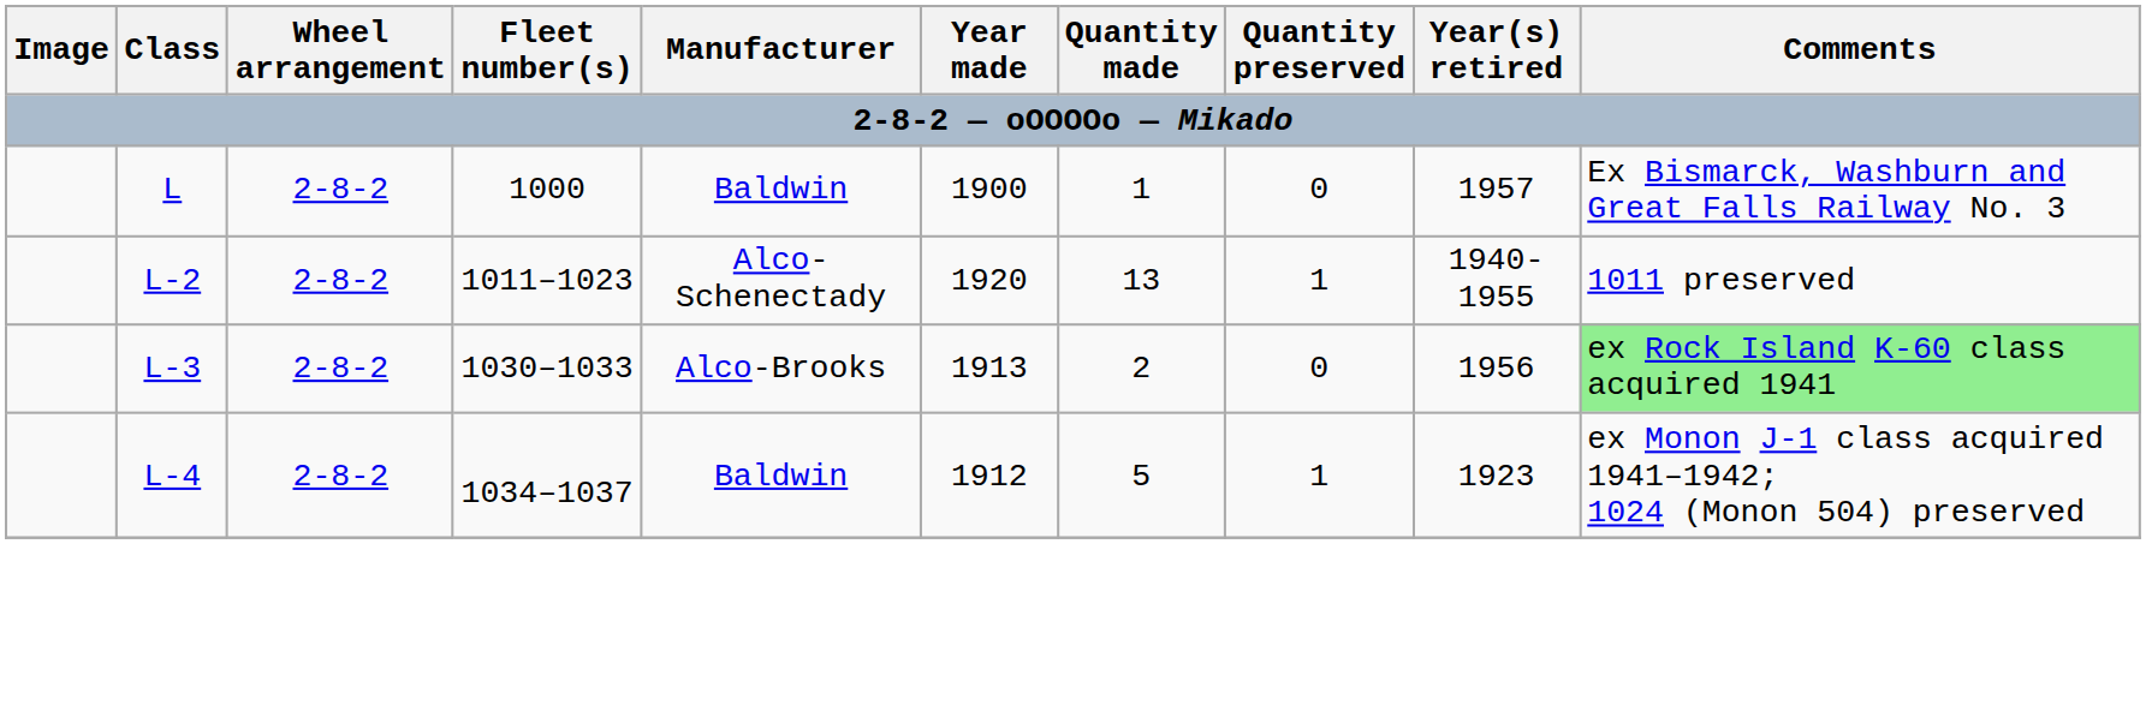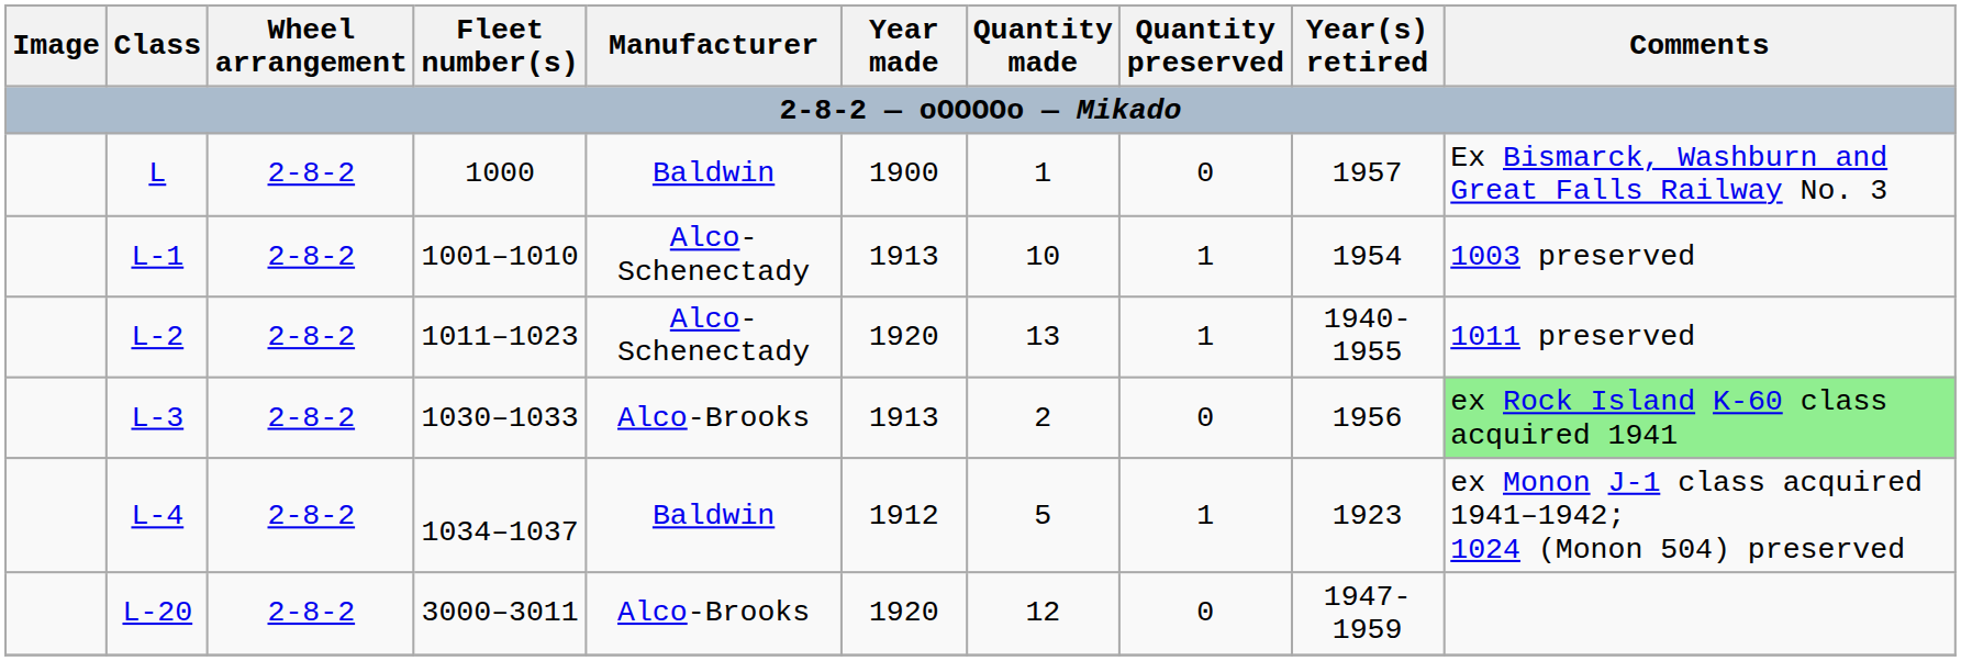+ row: L-1 | 2-8-2 | 1001–1010 | Alco-Schenectady | 1913 | 10 | 1 | 1954 | 1003 preserved
+ row: L-20 | 2-8-2 | 3000–3011 | Alco-Brooks | 1920 | 12 | 0 | 1947-1959
